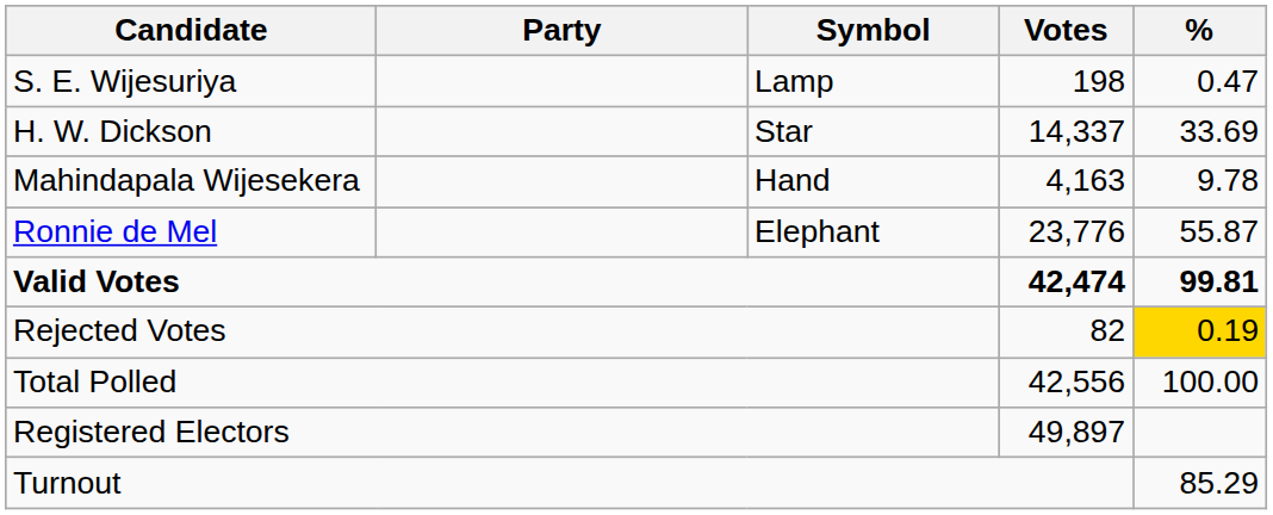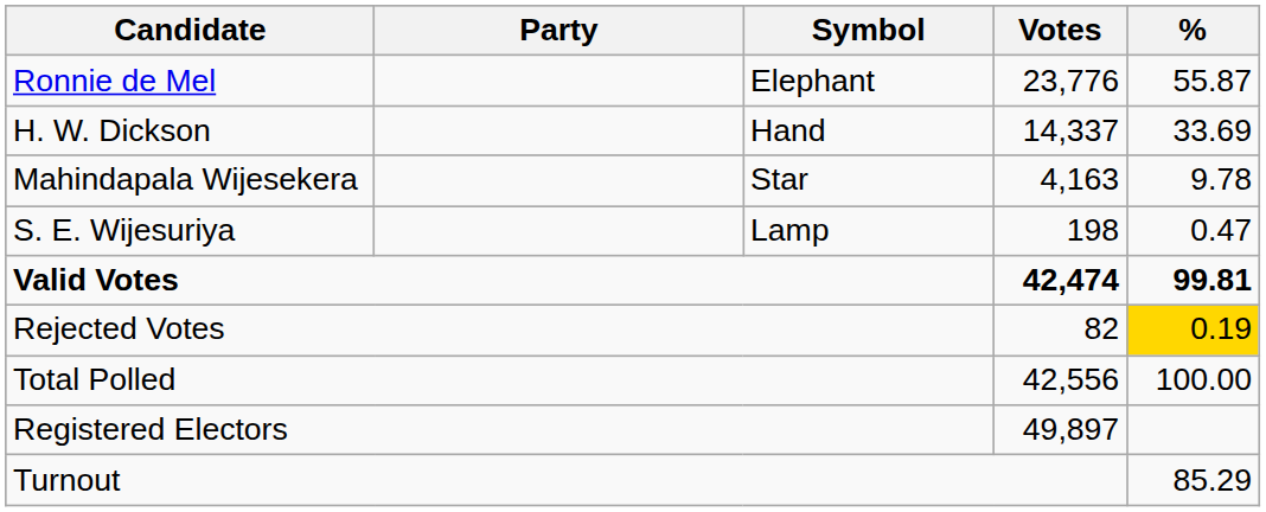rows swapped: Ronnie de Mel <-> S. E. Wijesuriya
H. W. Dickson | Symbol: Star -> Hand
Mahindapala Wijesekera | Symbol: Hand -> Star
